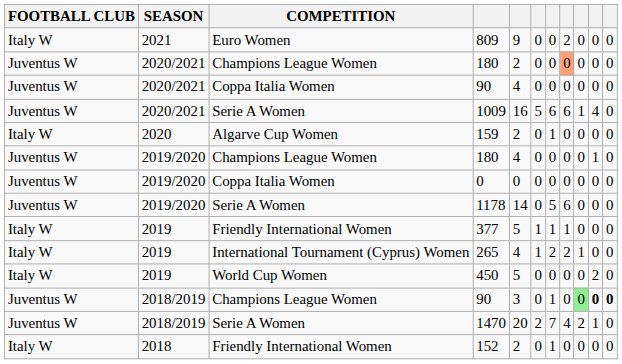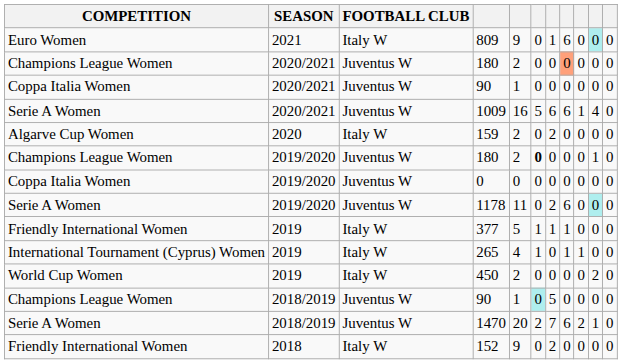columns swapped: COMPETITION <-> FOOTBALL CLUB
809 | column 7: 0 -> 1
809 | column 8: 2 -> 6
809 | column 10: no background -> paleturquoise background
2020/2021 / 90 | column 5: 4 -> 1
159 | column 7: 1 -> 2
2019/2020 / 180 | column 5: 4 -> 2
2019/2020 / 180 | column 6: normal -> bold
1178 | column 5: 14 -> 11
1178 | column 7: 5 -> 2
1178 | column 10: no background -> paleturquoise background
265 | column 7: 2 -> 0
265 | column 8: 2 -> 1
450 | column 5: 5 -> 2
2018/2019 / 90 | column 5: 3 -> 1
2018/2019 / 90 | column 6: no background -> paleturquoise background
2018/2019 / 90 | column 7: 1 -> 5
2018/2019 / 90 | column 9: lightgreen background -> no background
2018/2019 / 90 | column 10: bold -> normal
2018/2019 / 90 | column 11: bold -> normal
1470 | column 8: 4 -> 6
152 | column 5: 2 -> 9
152 | column 7: 1 -> 2
